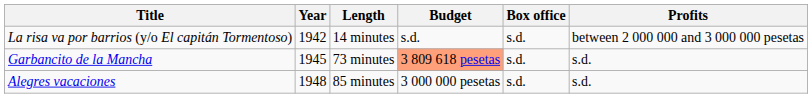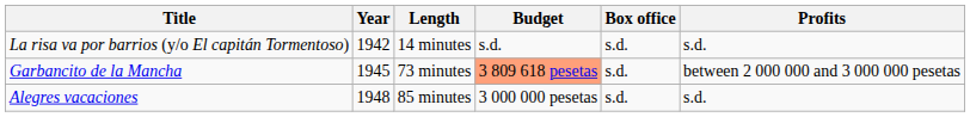La risa va por barrios (y/o El capitán Tormentoso) | Profits: between 2 000 000 and 3 000 000 pesetas -> s.d.
Garbancito de la Mancha | Profits: s.d. -> between 2 000 000 and 3 000 000 pesetas
